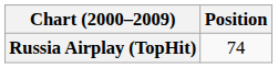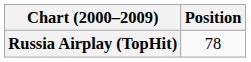Russia Airplay (TopHit) | Position: 74 -> 78
